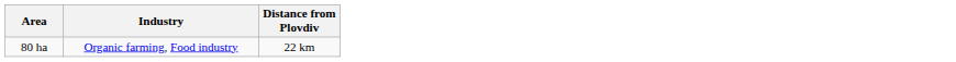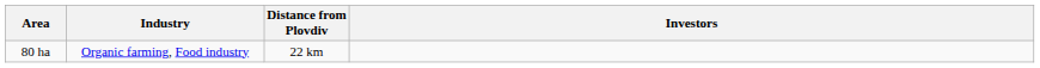+ column: Investors
